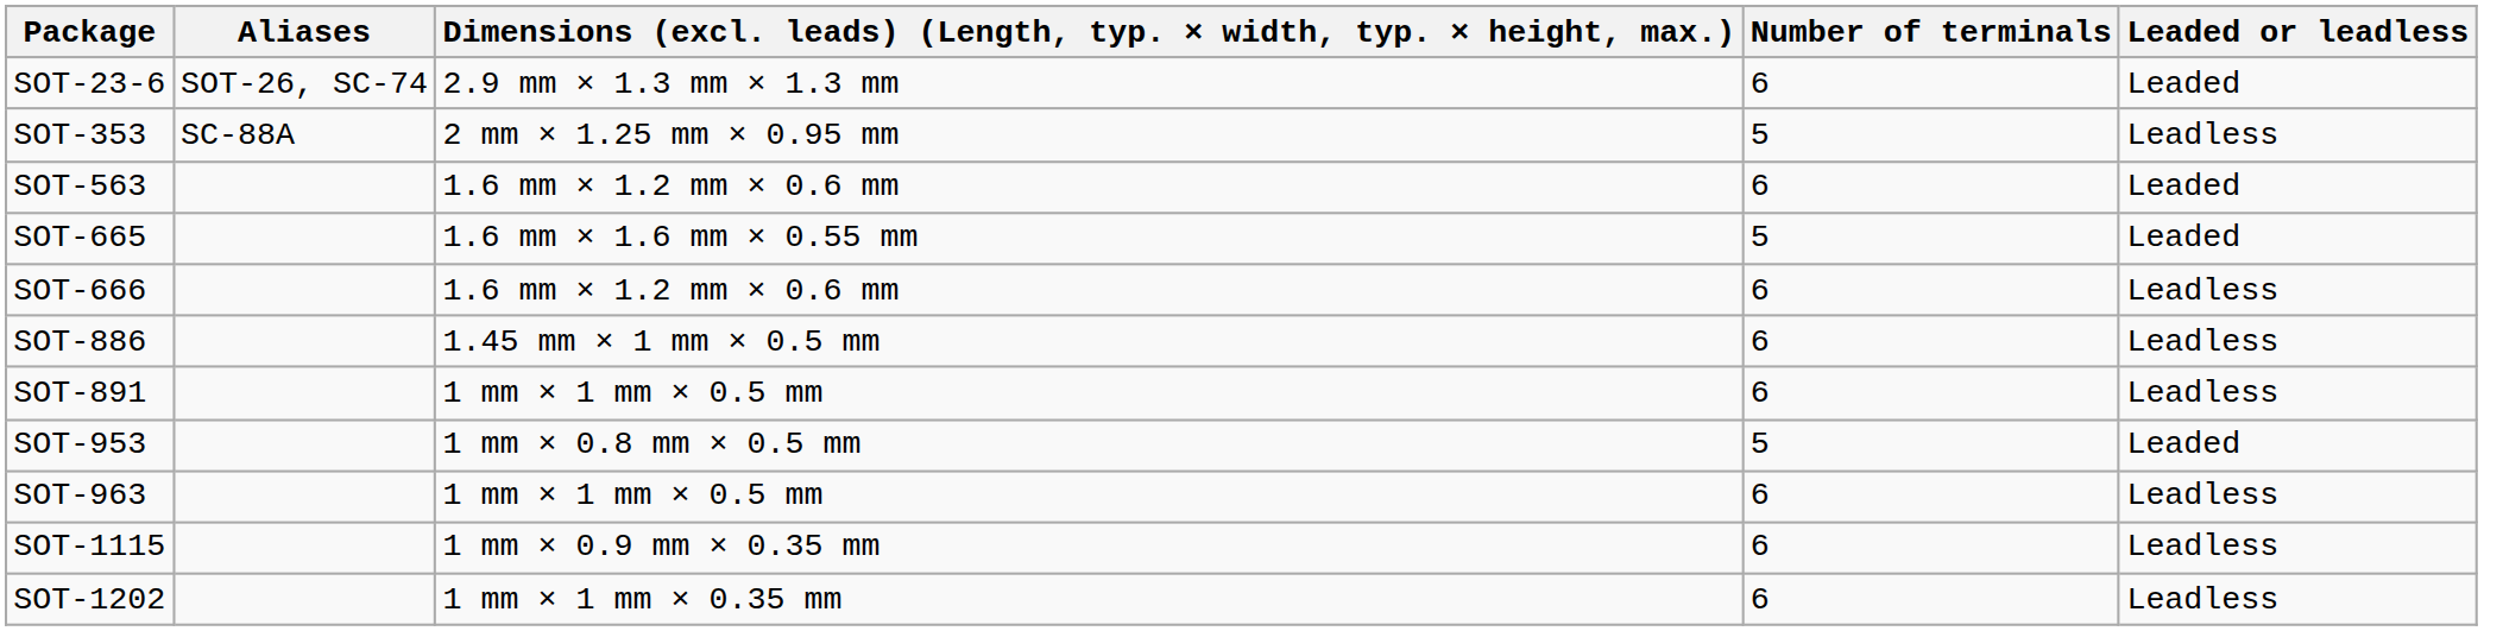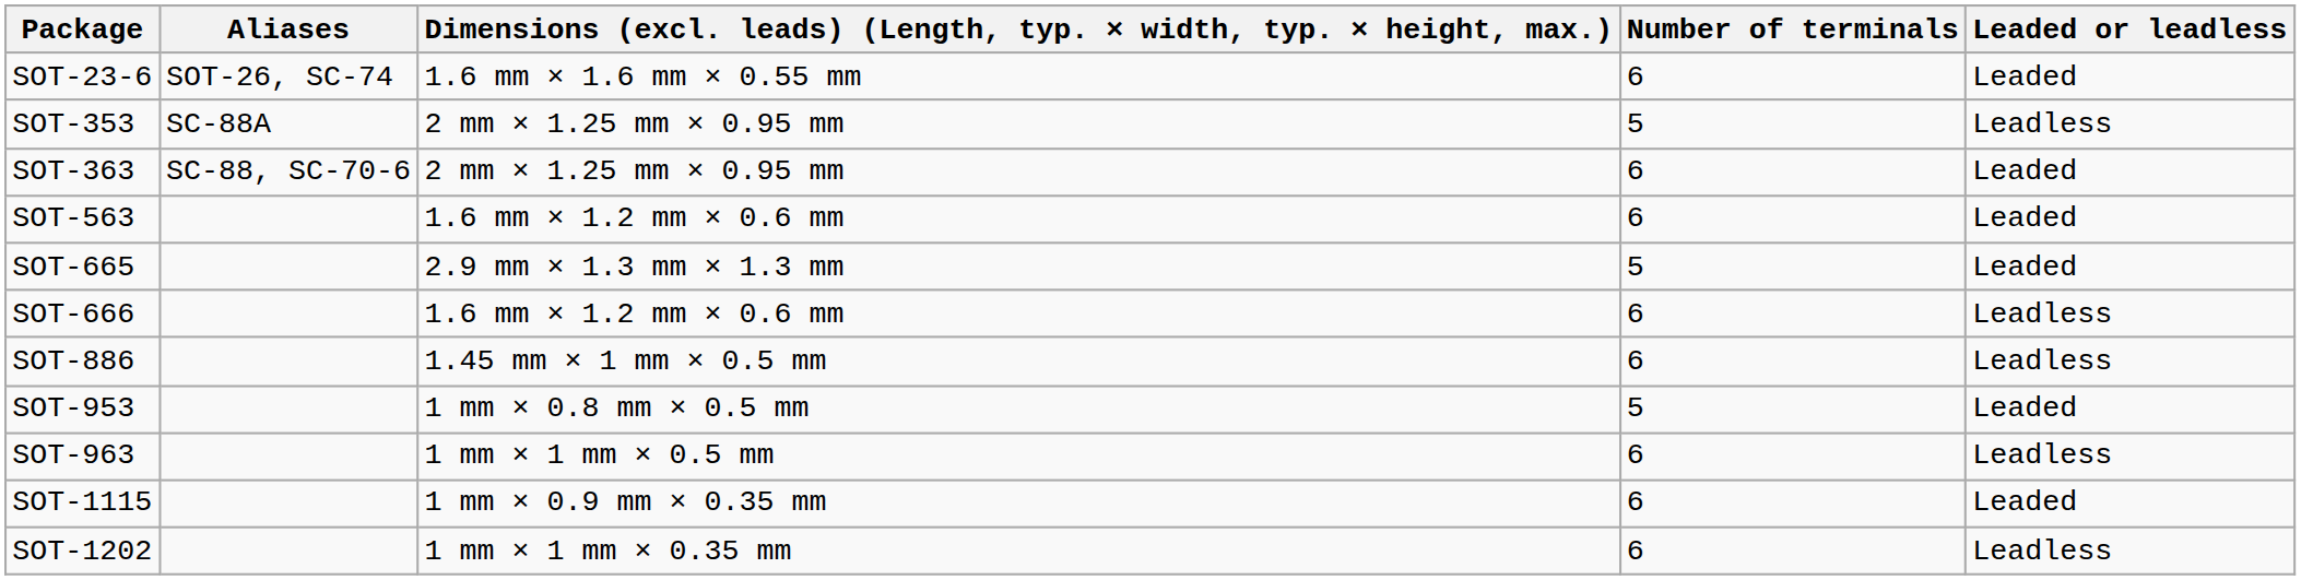SOT-23-6 | column 3: 2.9 mm × 1.3 mm × 1.3 mm -> 1.6 mm × 1.6 mm × 0.55 mm
+ row: SOT-363 | SC-88, SC-70-6 | 2 mm × 1.25 mm × 0.95 mm | 6 | Leaded
SOT-665 | column 3: 1.6 mm × 1.6 mm × 0.55 mm -> 2.9 mm × 1.3 mm × 1.3 mm
- row: SOT-891 | 1 mm × 1 mm × 0.5 mm | 6 | Leadless
SOT-1115 | Leaded or leadless: Leadless -> Leaded
